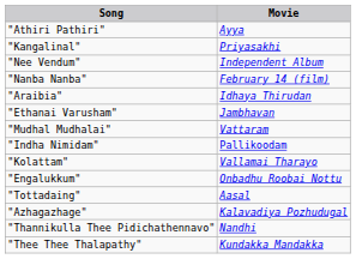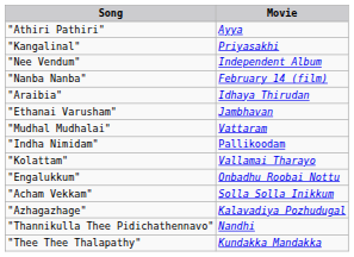+ row: "Acham Vekkam" | Solla Solla Inikkum
- row: "Tottadaing" | Aasal
